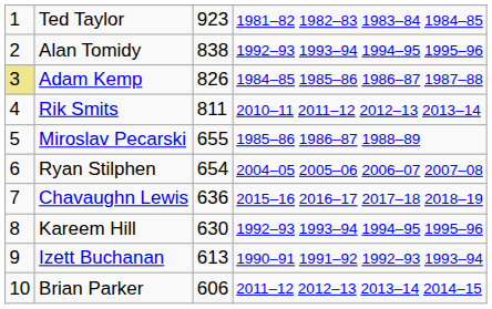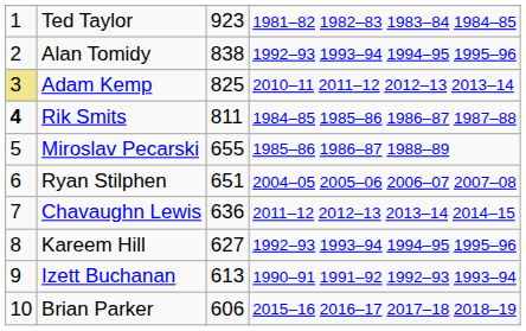Adam Kemp | column 3: 826 -> 825
Adam Kemp | column 4: 1984–85 1985–86 1986–87 1987–88 -> 2010–11 2011–12 2012–13 2013–14
Rik Smits | column 1: normal -> bold
Rik Smits | column 4: 2010–11 2011–12 2012–13 2013–14 -> 1984–85 1985–86 1986–87 1987–88
Ryan Stilphen | column 3: 654 -> 651
Chavaughn Lewis | column 4: 2015–16 2016–17 2017–18 2018–19 -> 2011–12 2012–13 2013–14 2014–15
Kareem Hill | column 3: 630 -> 627
Brian Parker | column 4: 2011–12 2012–13 2013–14 2014–15 -> 2015–16 2016–17 2017–18 2018–19
